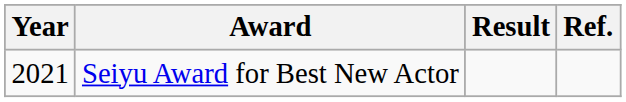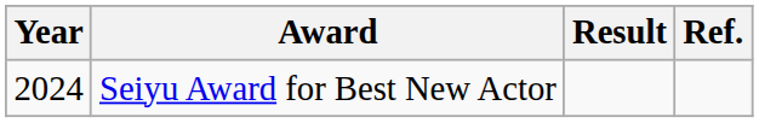Seiyu Award for Best New Actor | Year: 2021 -> 2024
